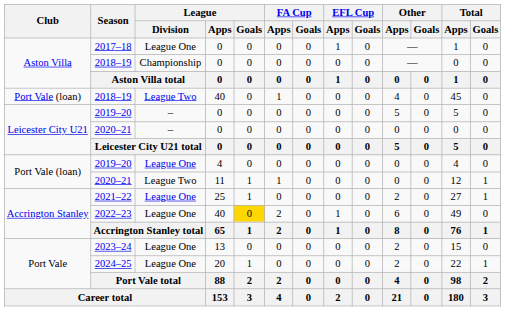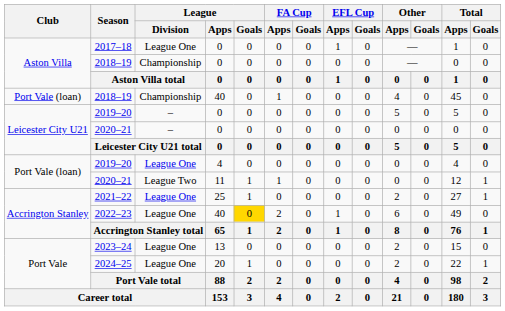2018–19 / 40 | League / Division: League Two -> Championship
